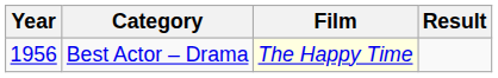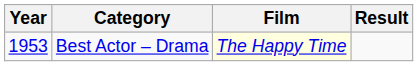Best Actor – Drama | Year: 1956 -> 1953
